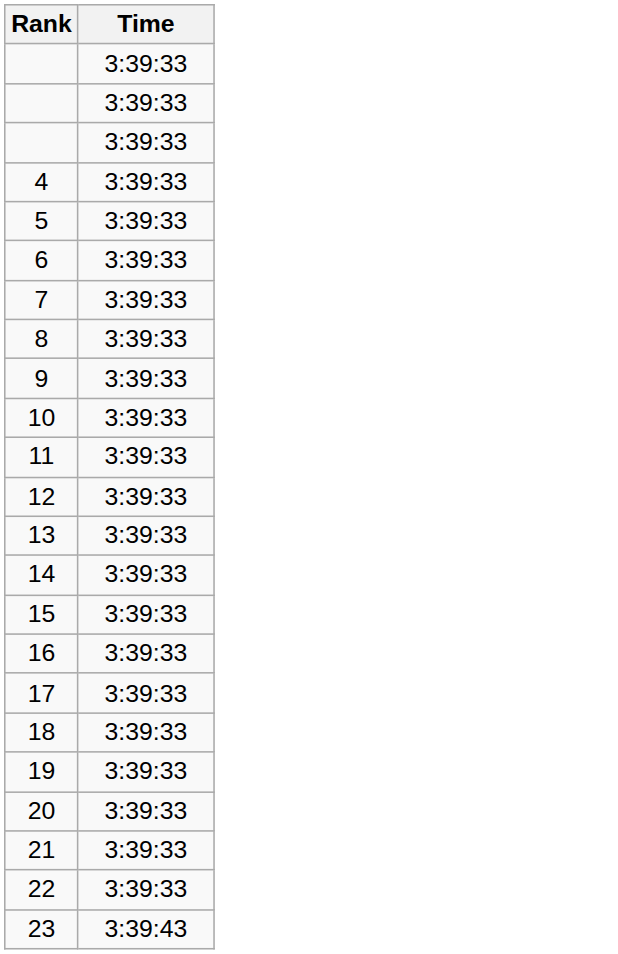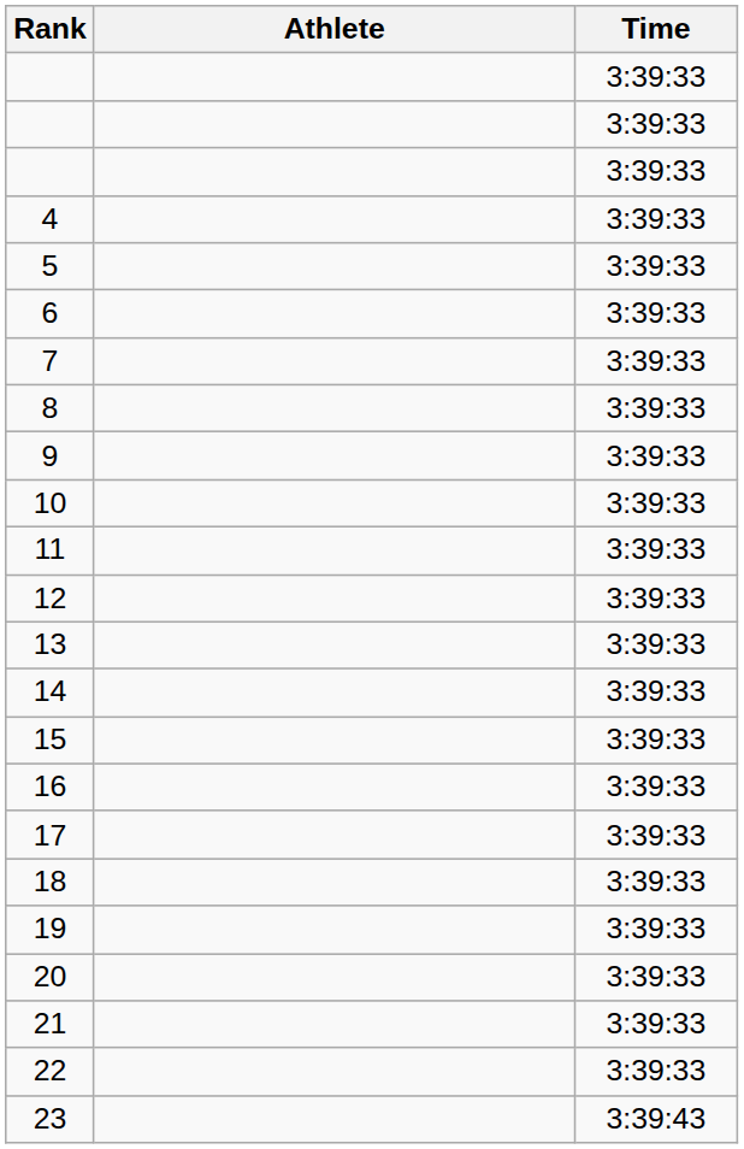+ column: Athlete
